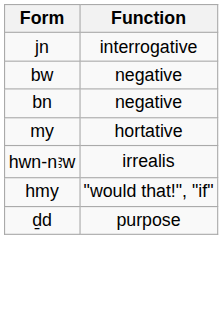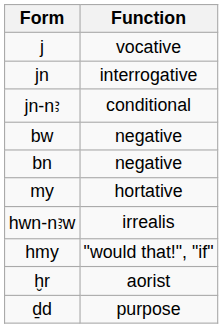+ row: j | vocative
+ row: jn-nꜣ | conditional
+ row: ḫr | aorist
